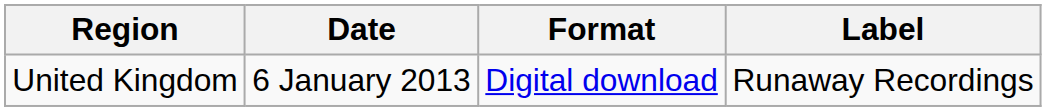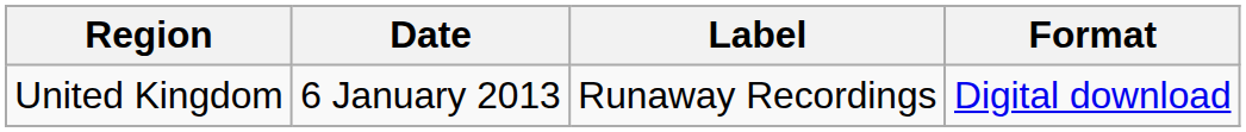columns swapped: Format <-> Label
